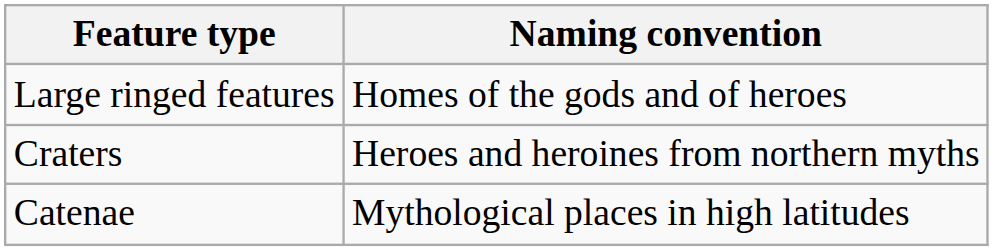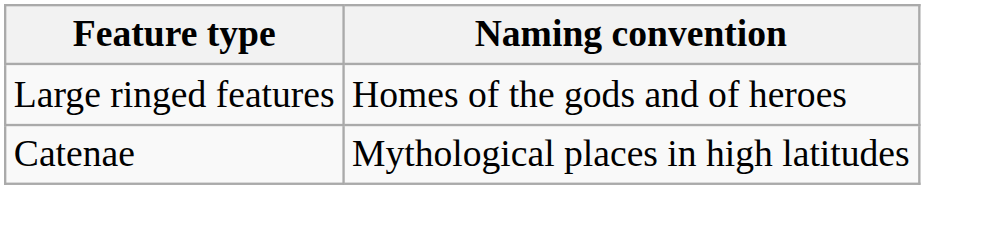- row: Craters | Heroes and heroines from northern myths
